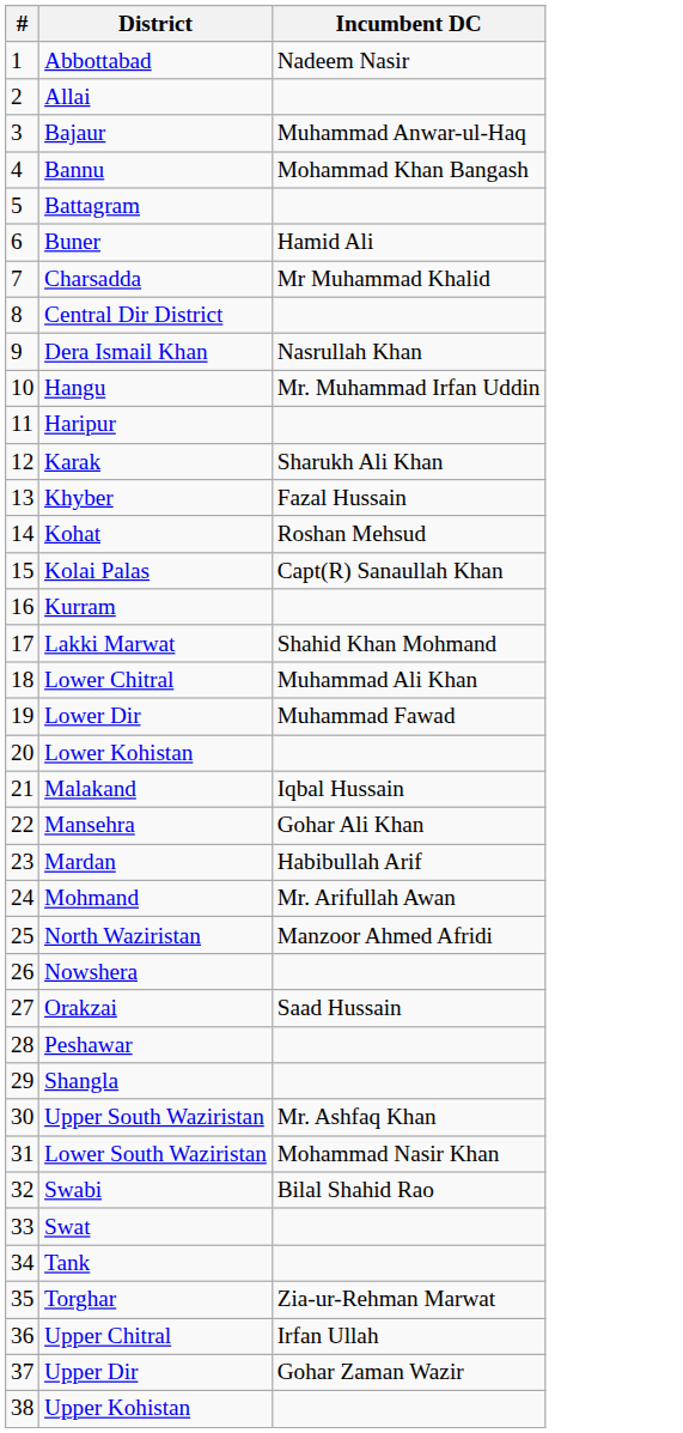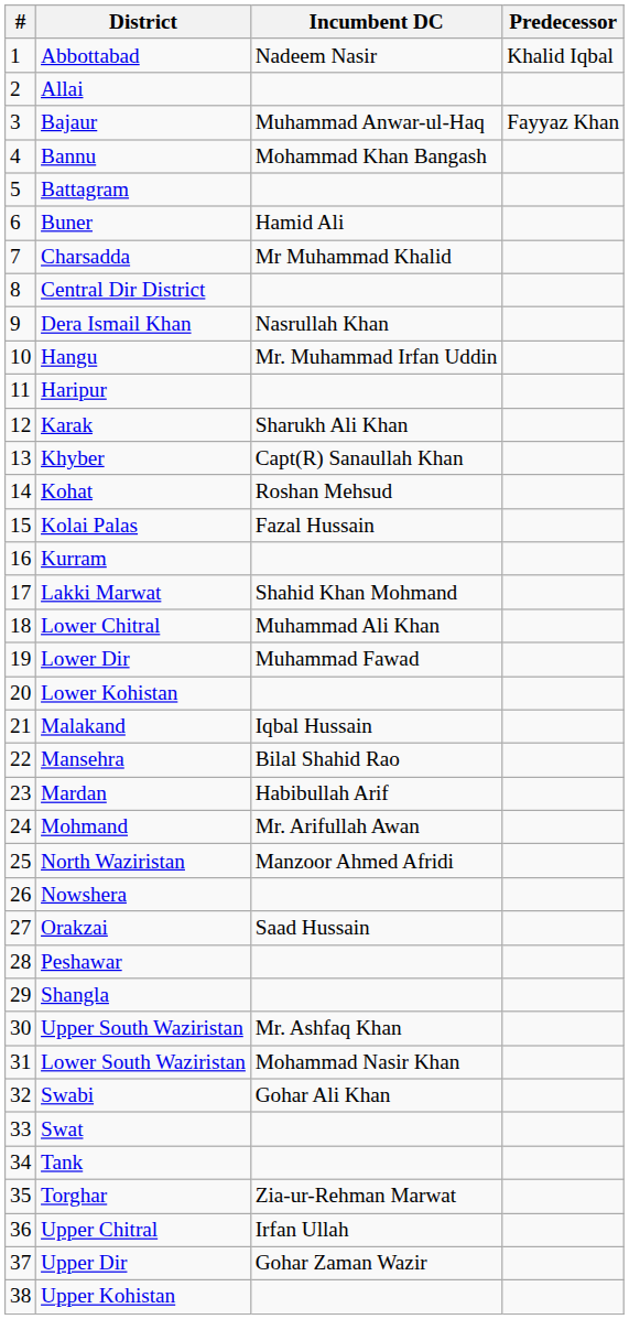+ column: Predecessor | Khalid Iqbal | Fayyaz Khan
Khyber | Incumbent DC: Fazal Hussain -> Capt(R) Sanaullah Khan
Kolai Palas | Incumbent DC: Capt(R) Sanaullah Khan -> Fazal Hussain
Mansehra | Incumbent DC: Gohar Ali Khan -> Bilal Shahid Rao
Swabi | Incumbent DC: Bilal Shahid Rao -> Gohar Ali Khan
